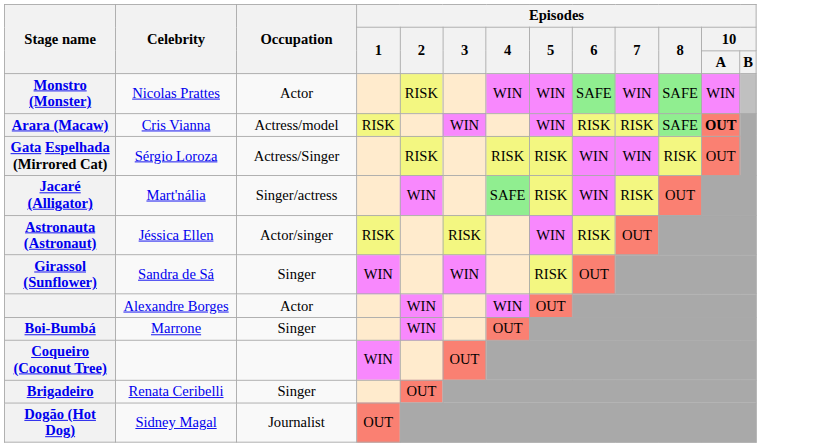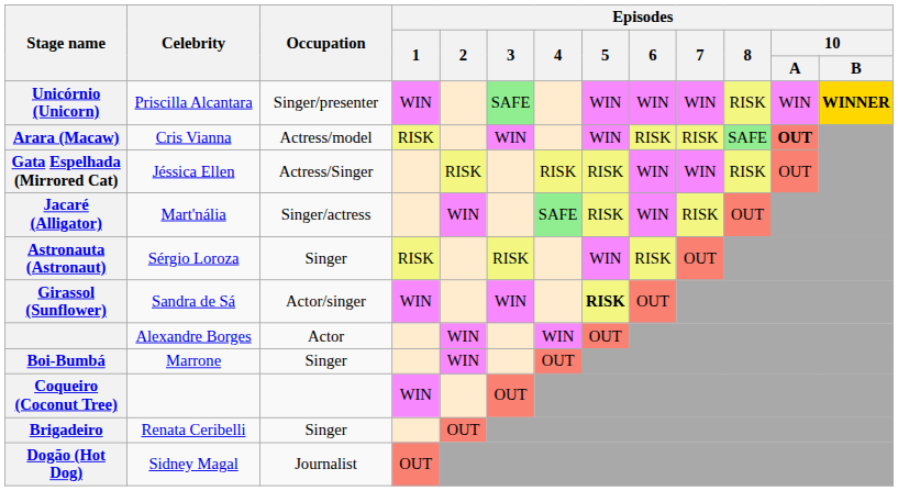+ row: Unicórnio (Unicorn) | Priscilla Alcantara | Singer/presenter | WIN | SAFE | WIN | WIN | WIN | RISK | WIN | WINNER
- row: Monstro (Monster) | Nicolas Prattes | Actor | RISK | WIN | WIN | SAFE | WIN | SAFE | WIN
Gata Espelhada (Mirrored Cat) | Celebrity: Sérgio Loroza -> Jéssica Ellen
Astronauta (Astronaut) | Celebrity: Jéssica Ellen -> Sérgio Loroza
Astronauta (Astronaut) | Occupation: Actor/singer -> Singer
Girassol (Sunflower) | Occupation: Singer -> Actor/singer
Girassol (Sunflower) | Episodes / 5: normal -> bold
